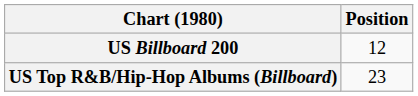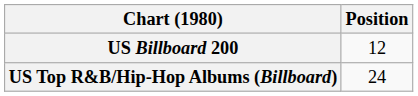US Top R&B/Hip-Hop Albums (Billboard) | Position: 23 -> 24
